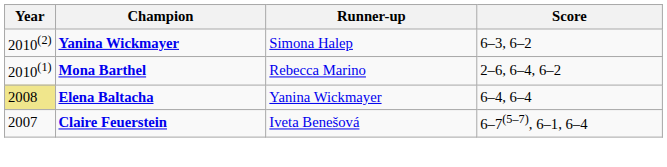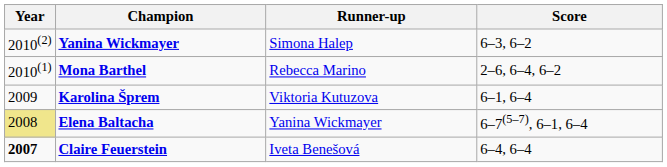+ row: 2009 | Karolina Šprem | Viktoria Kutuzova | 6–1, 6–4
Elena Baltacha | Score: 6–4, 6–4 -> 6–7(5–7), 6–1, 6–4
Claire Feuerstein | Year: normal -> bold
Claire Feuerstein | Score: 6–7(5–7), 6–1, 6–4 -> 6–4, 6–4
